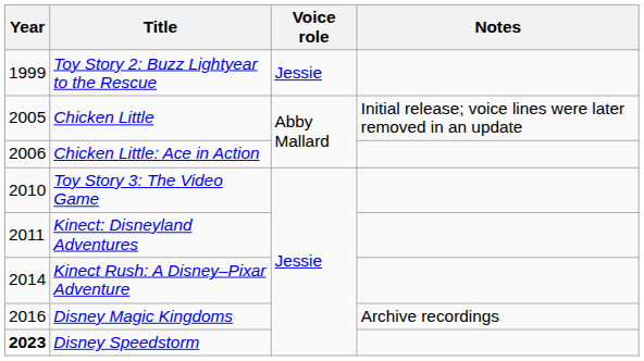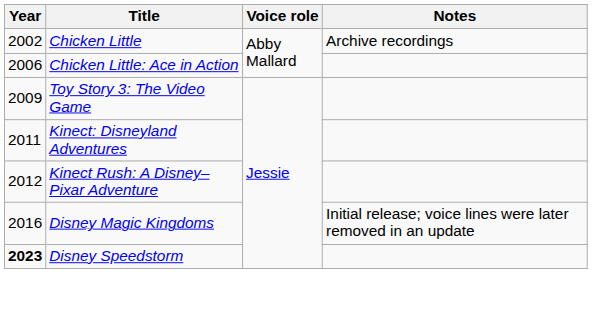- row: 1999 | Toy Story 2: Buzz Lightyear to the Rescue | Jessie
Chicken Little | Year: 2005 -> 2002
Chicken Little | Notes: Initial release; voice lines were later removed in an update -> Archive recordings
Toy Story 3: The Video Game | Year: 2010 -> 2009
Kinect Rush: A Disney–Pixar Adventure | Year: 2014 -> 2012
Disney Magic Kingdoms | Notes: Archive recordings -> Initial release; voice lines were later removed in an update
